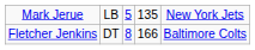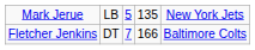Fletcher Jenkins | column 3: 8 -> 7
